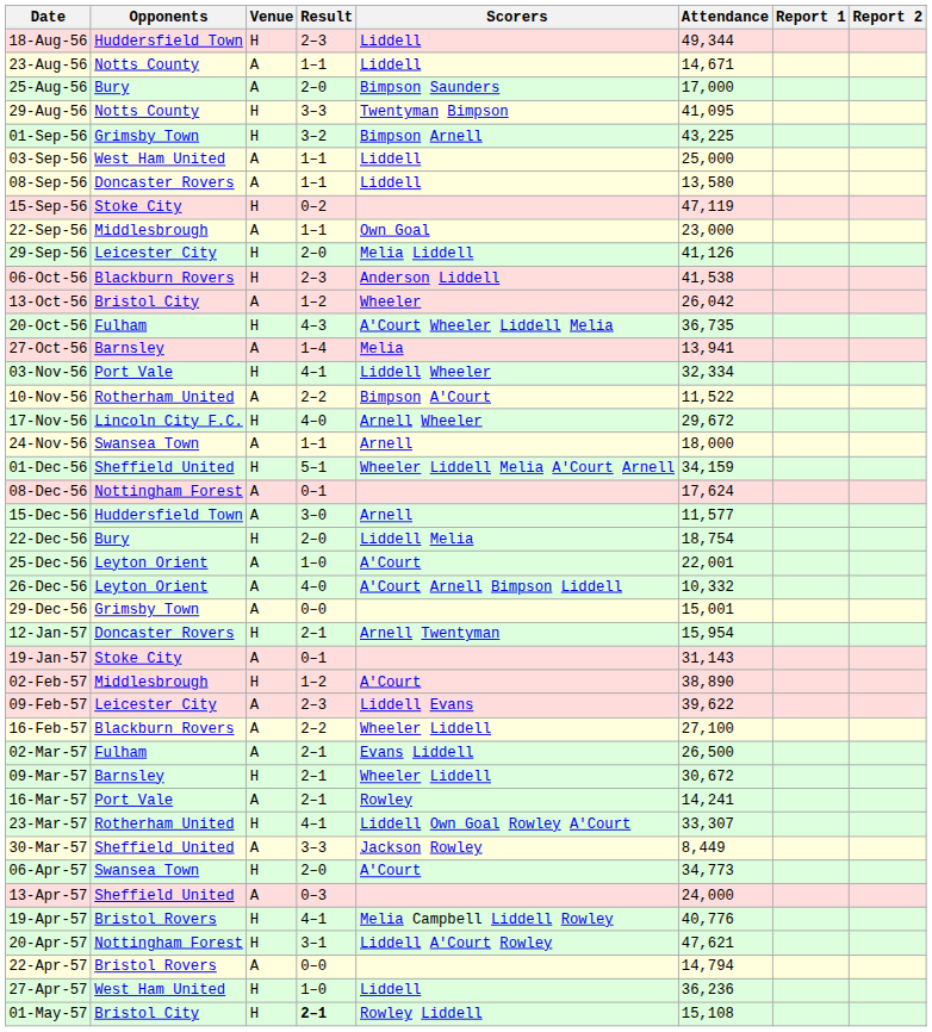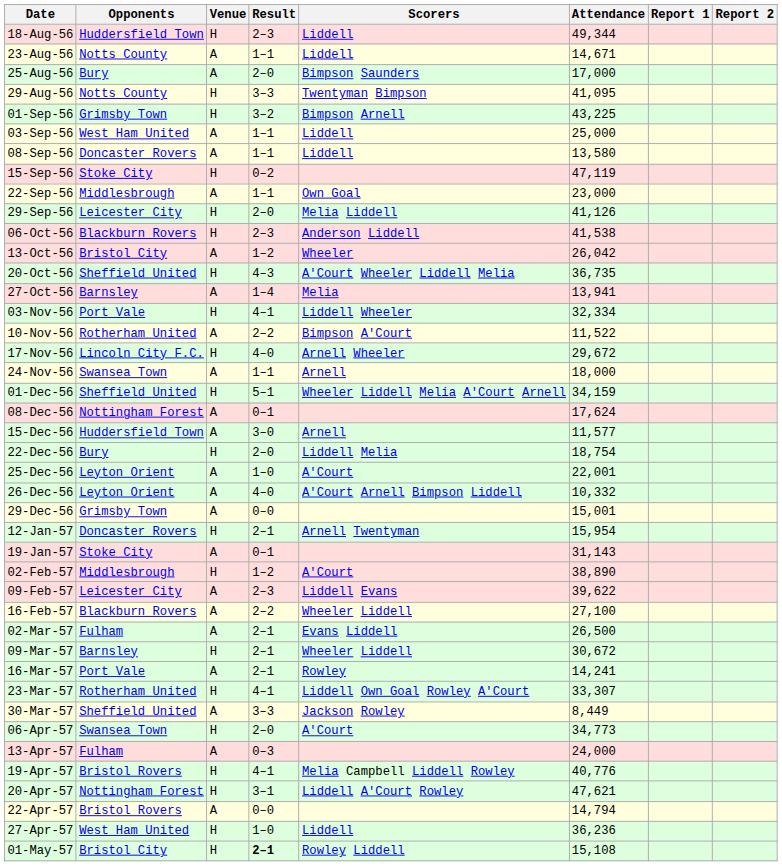20-Oct-56 | Opponents: Fulham -> Sheffield United
13-Apr-57 | Opponents: Sheffield United -> Fulham
